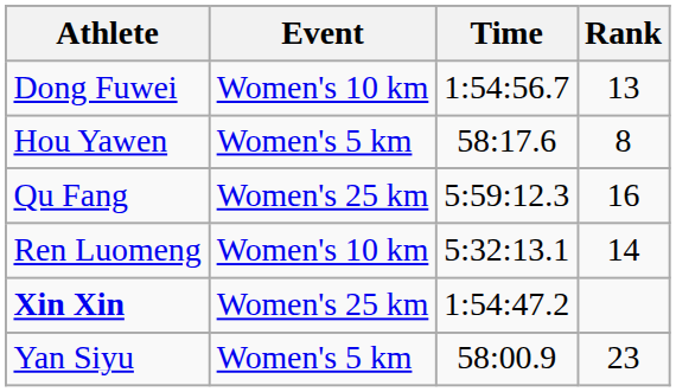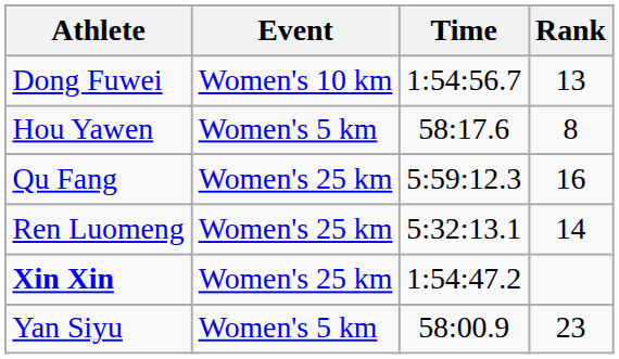Ren Luomeng | Event: Women's 10 km -> Women's 25 km
